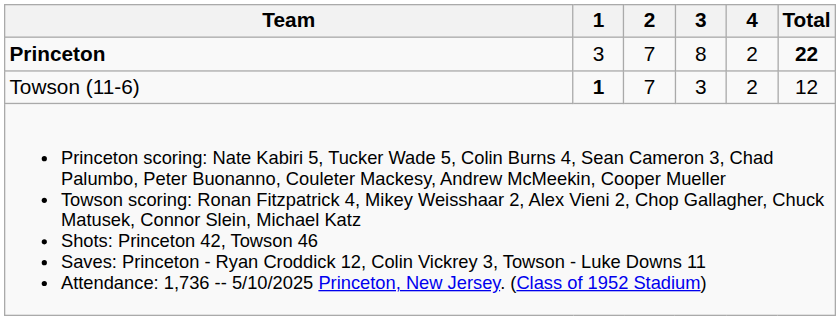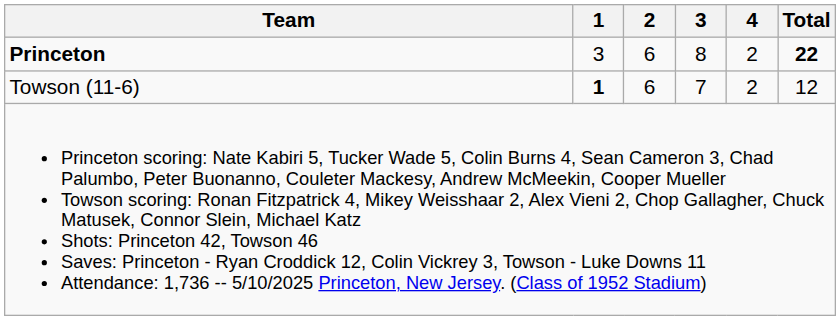Princeton | 2: 7 -> 6
Towson (11-6) | 2: 7 -> 6
Towson (11-6) | 3: 3 -> 7
